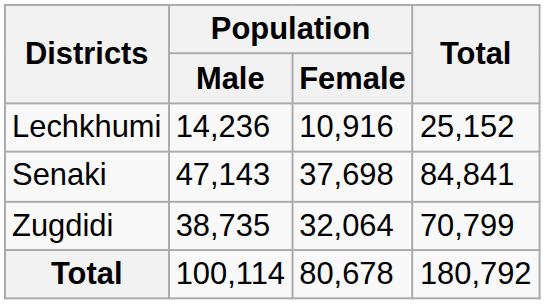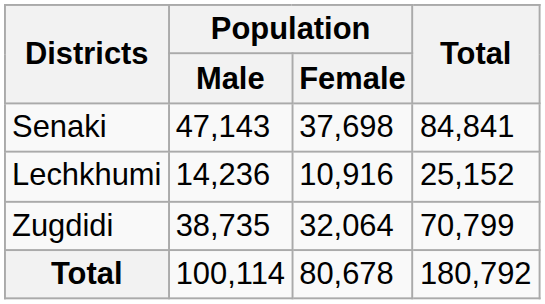rows swapped: Lechkhumi <-> Senaki
